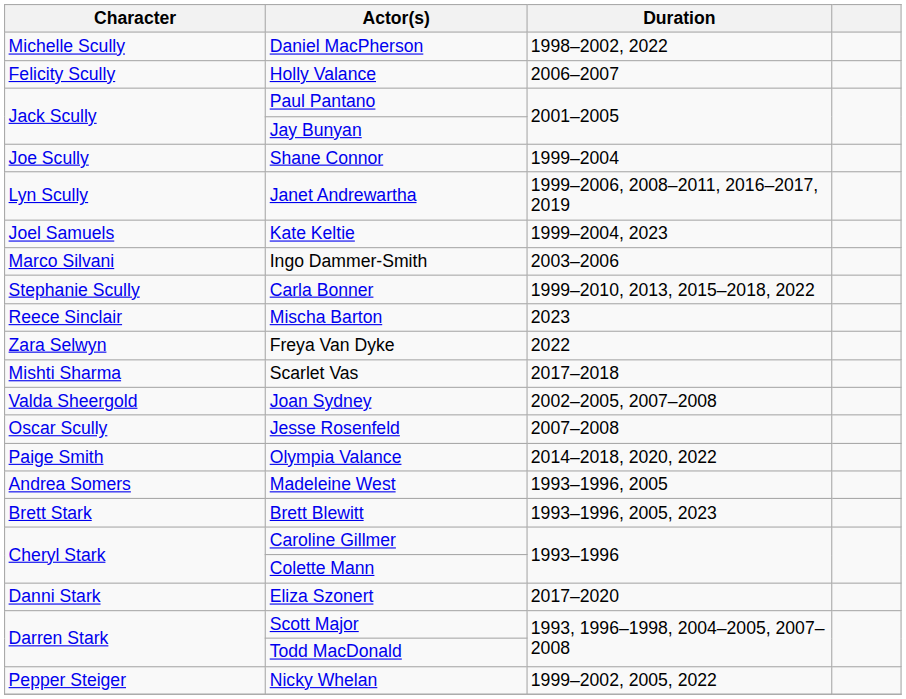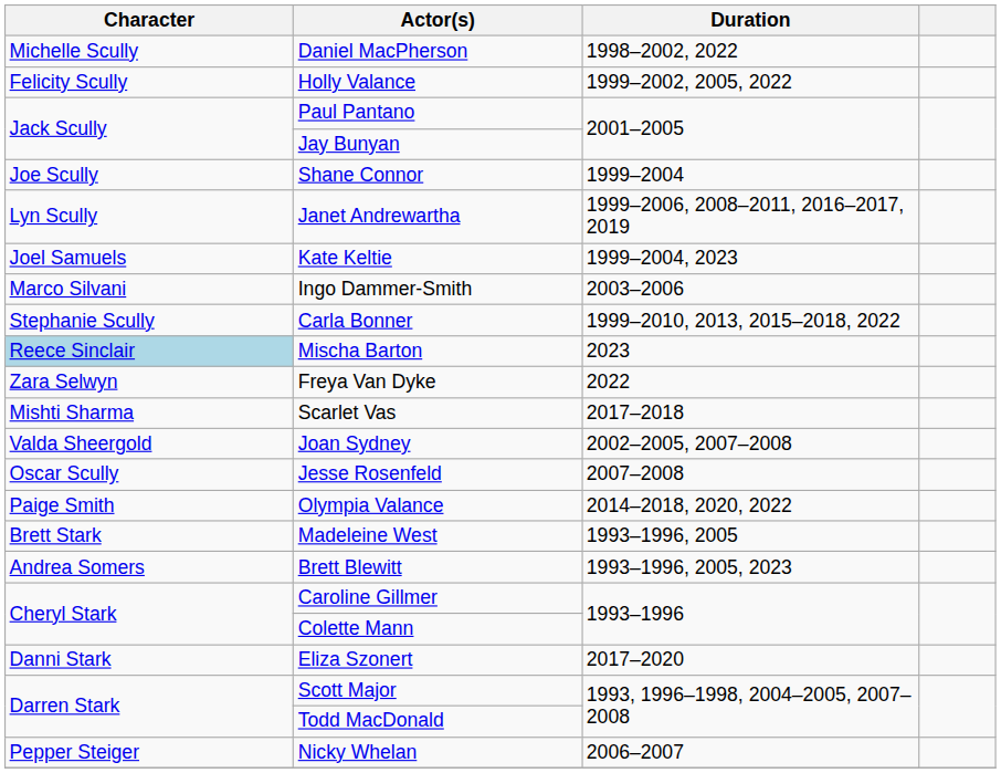Holly Valance | Duration: 2006–2007 -> 1999–2002, 2005, 2022
Mischa Barton | Character: no background -> lightblue background
Madeleine West | Character: Andrea Somers -> Brett Stark
Brett Blewitt | Character: Brett Stark -> Andrea Somers
Nicky Whelan | Duration: 1999–2002, 2005, 2022 -> 2006–2007
